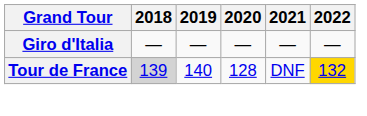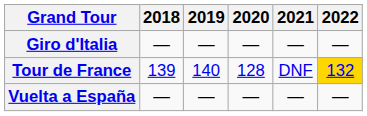Tour de France | 2018: lightgrey background -> no background
+ row: Vuelta a España | — | — | — | — | —
